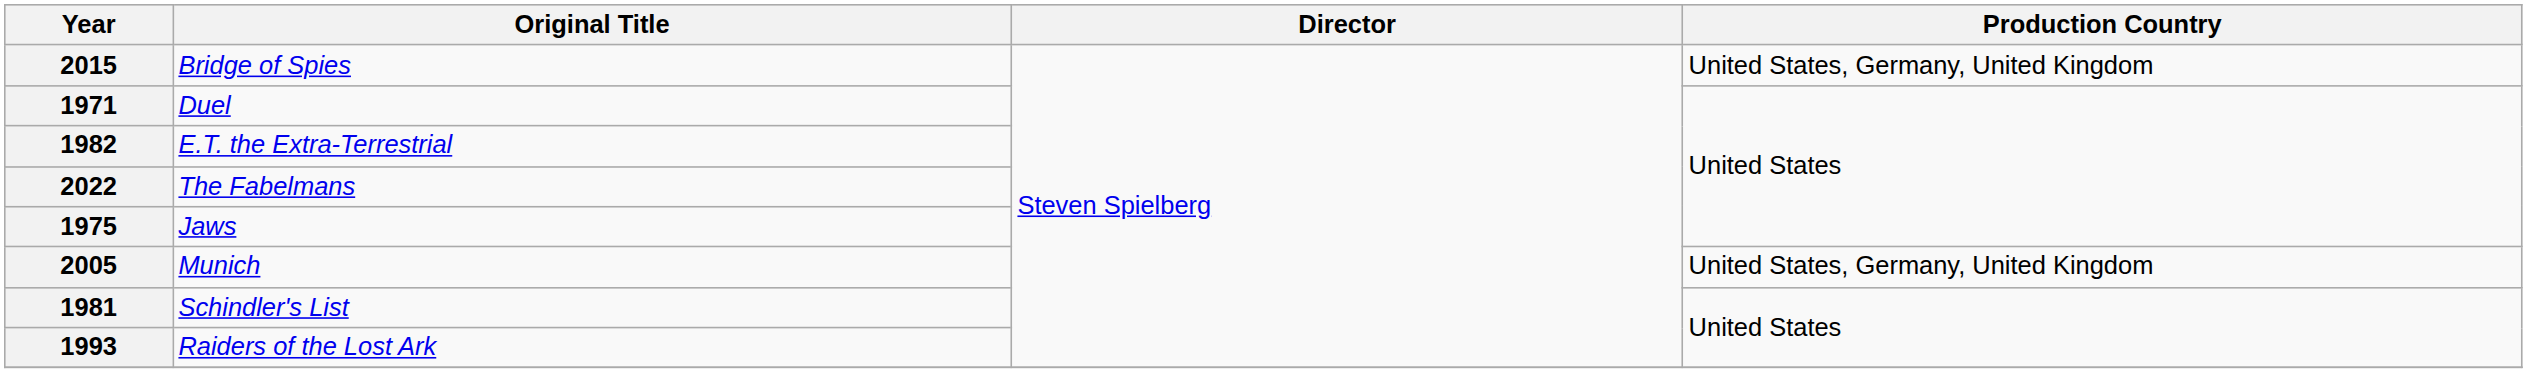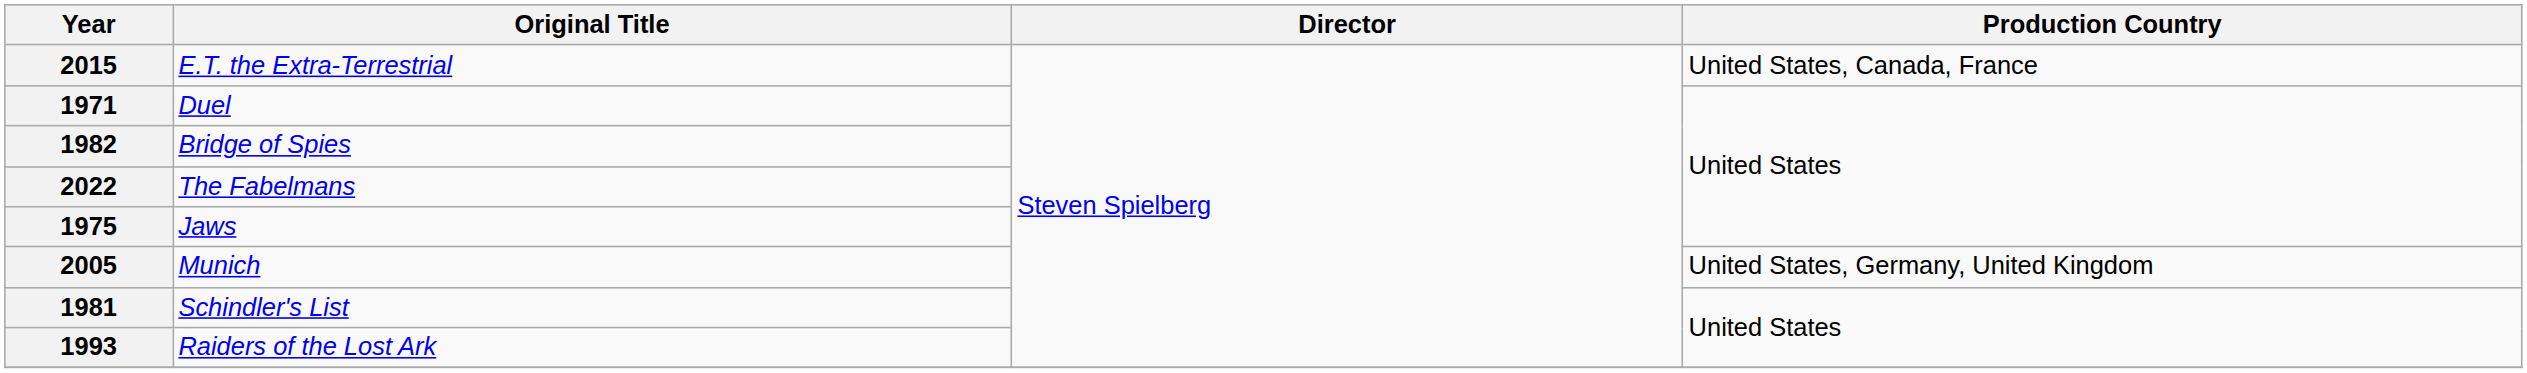2015 | Original Title: Bridge of Spies -> E.T. the Extra-Terrestrial
2015 | Production Country: United States, Germany, United Kingdom -> United States, Canada, France
1982 | Original Title: E.T. the Extra-Terrestrial -> Bridge of Spies
